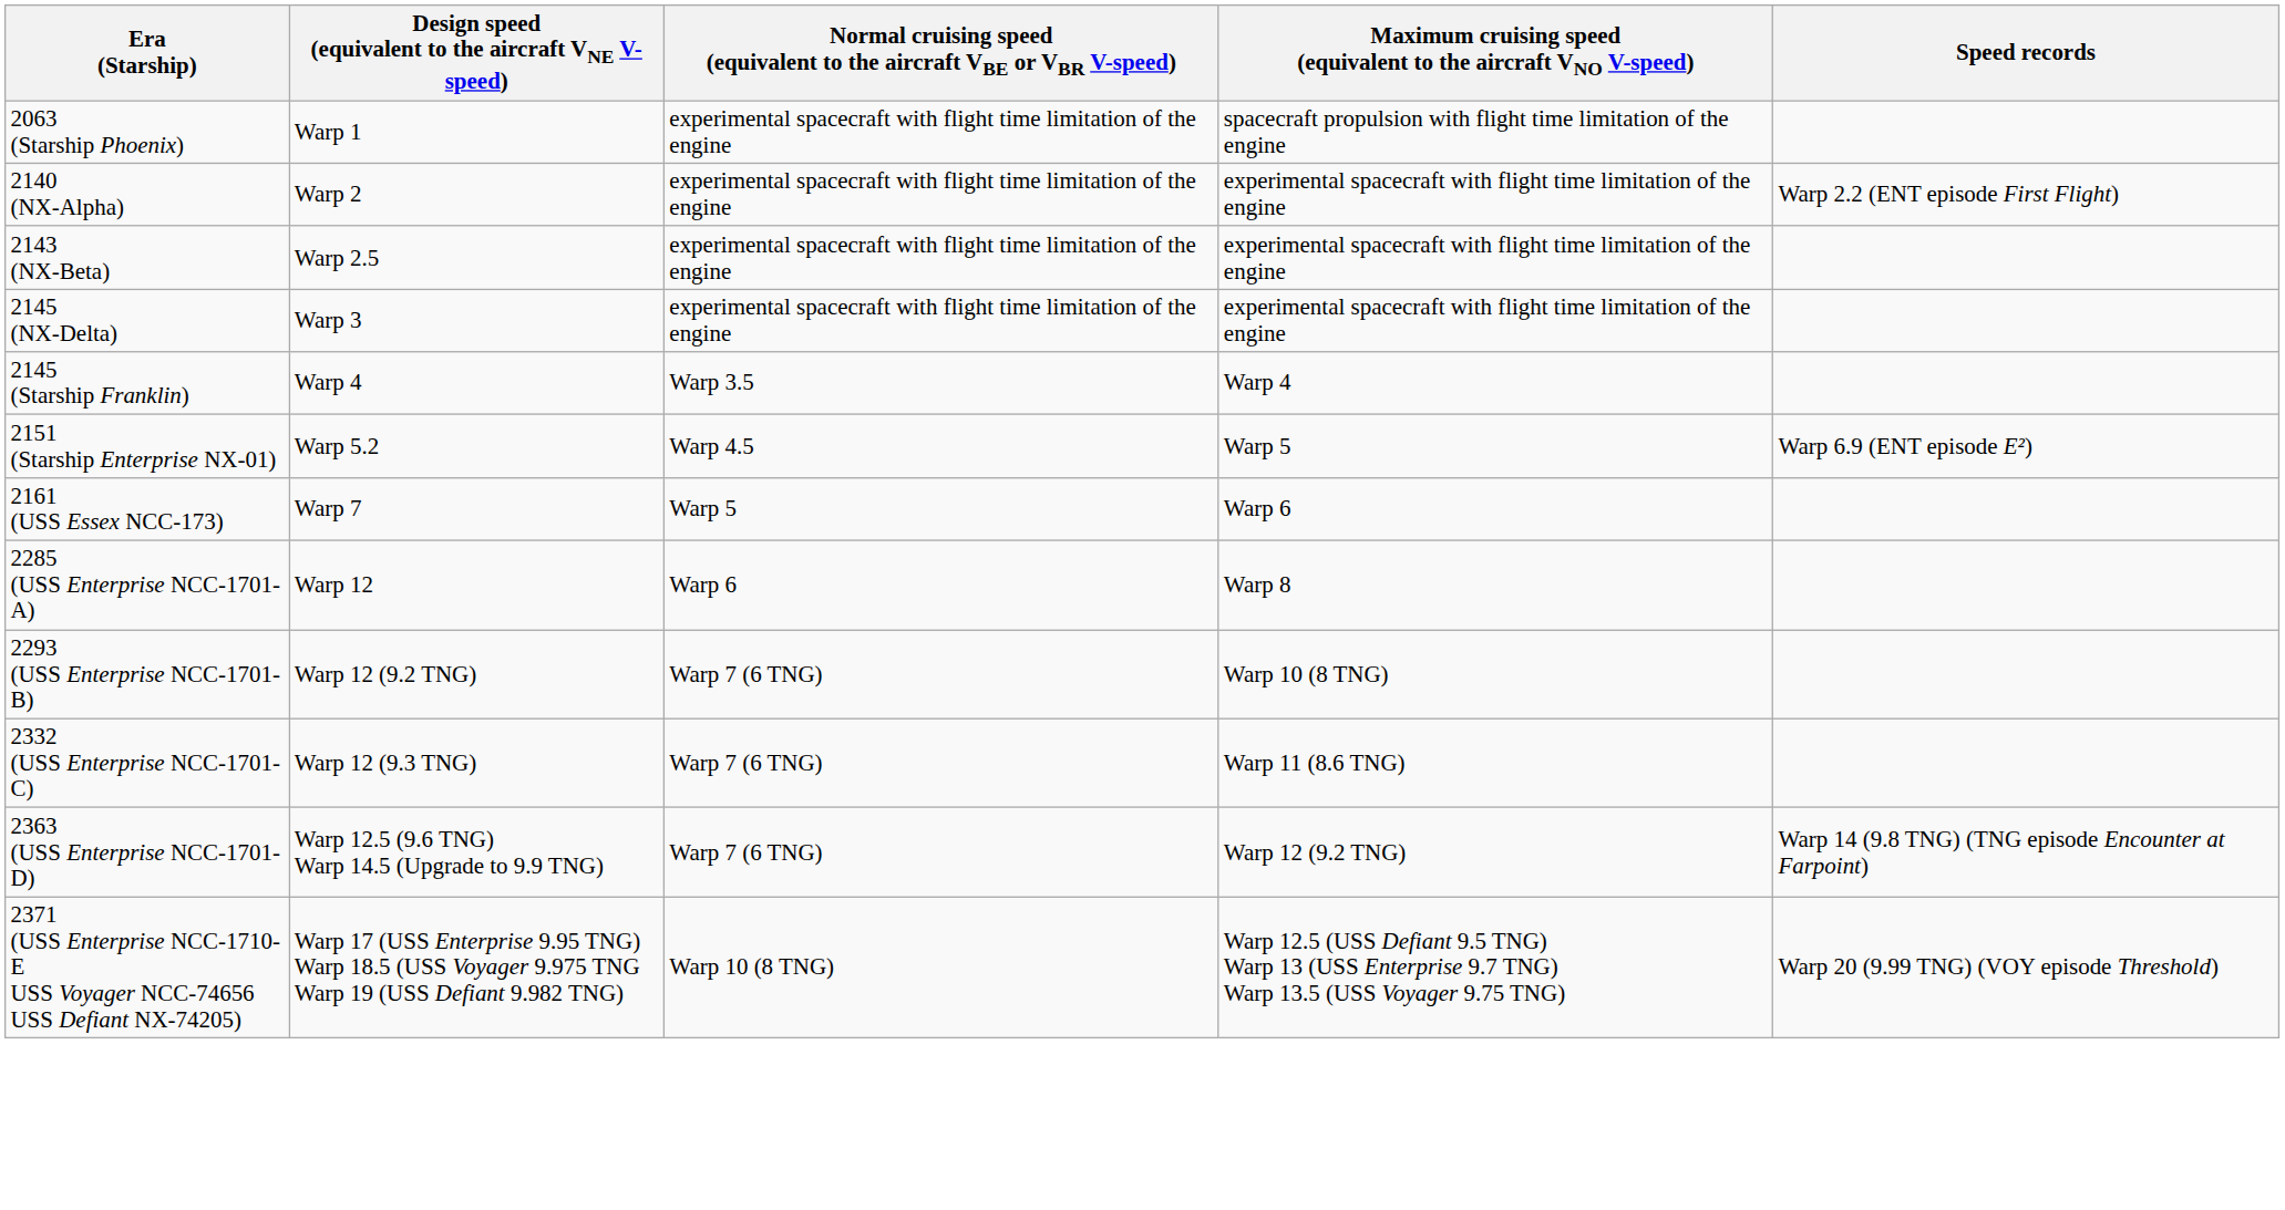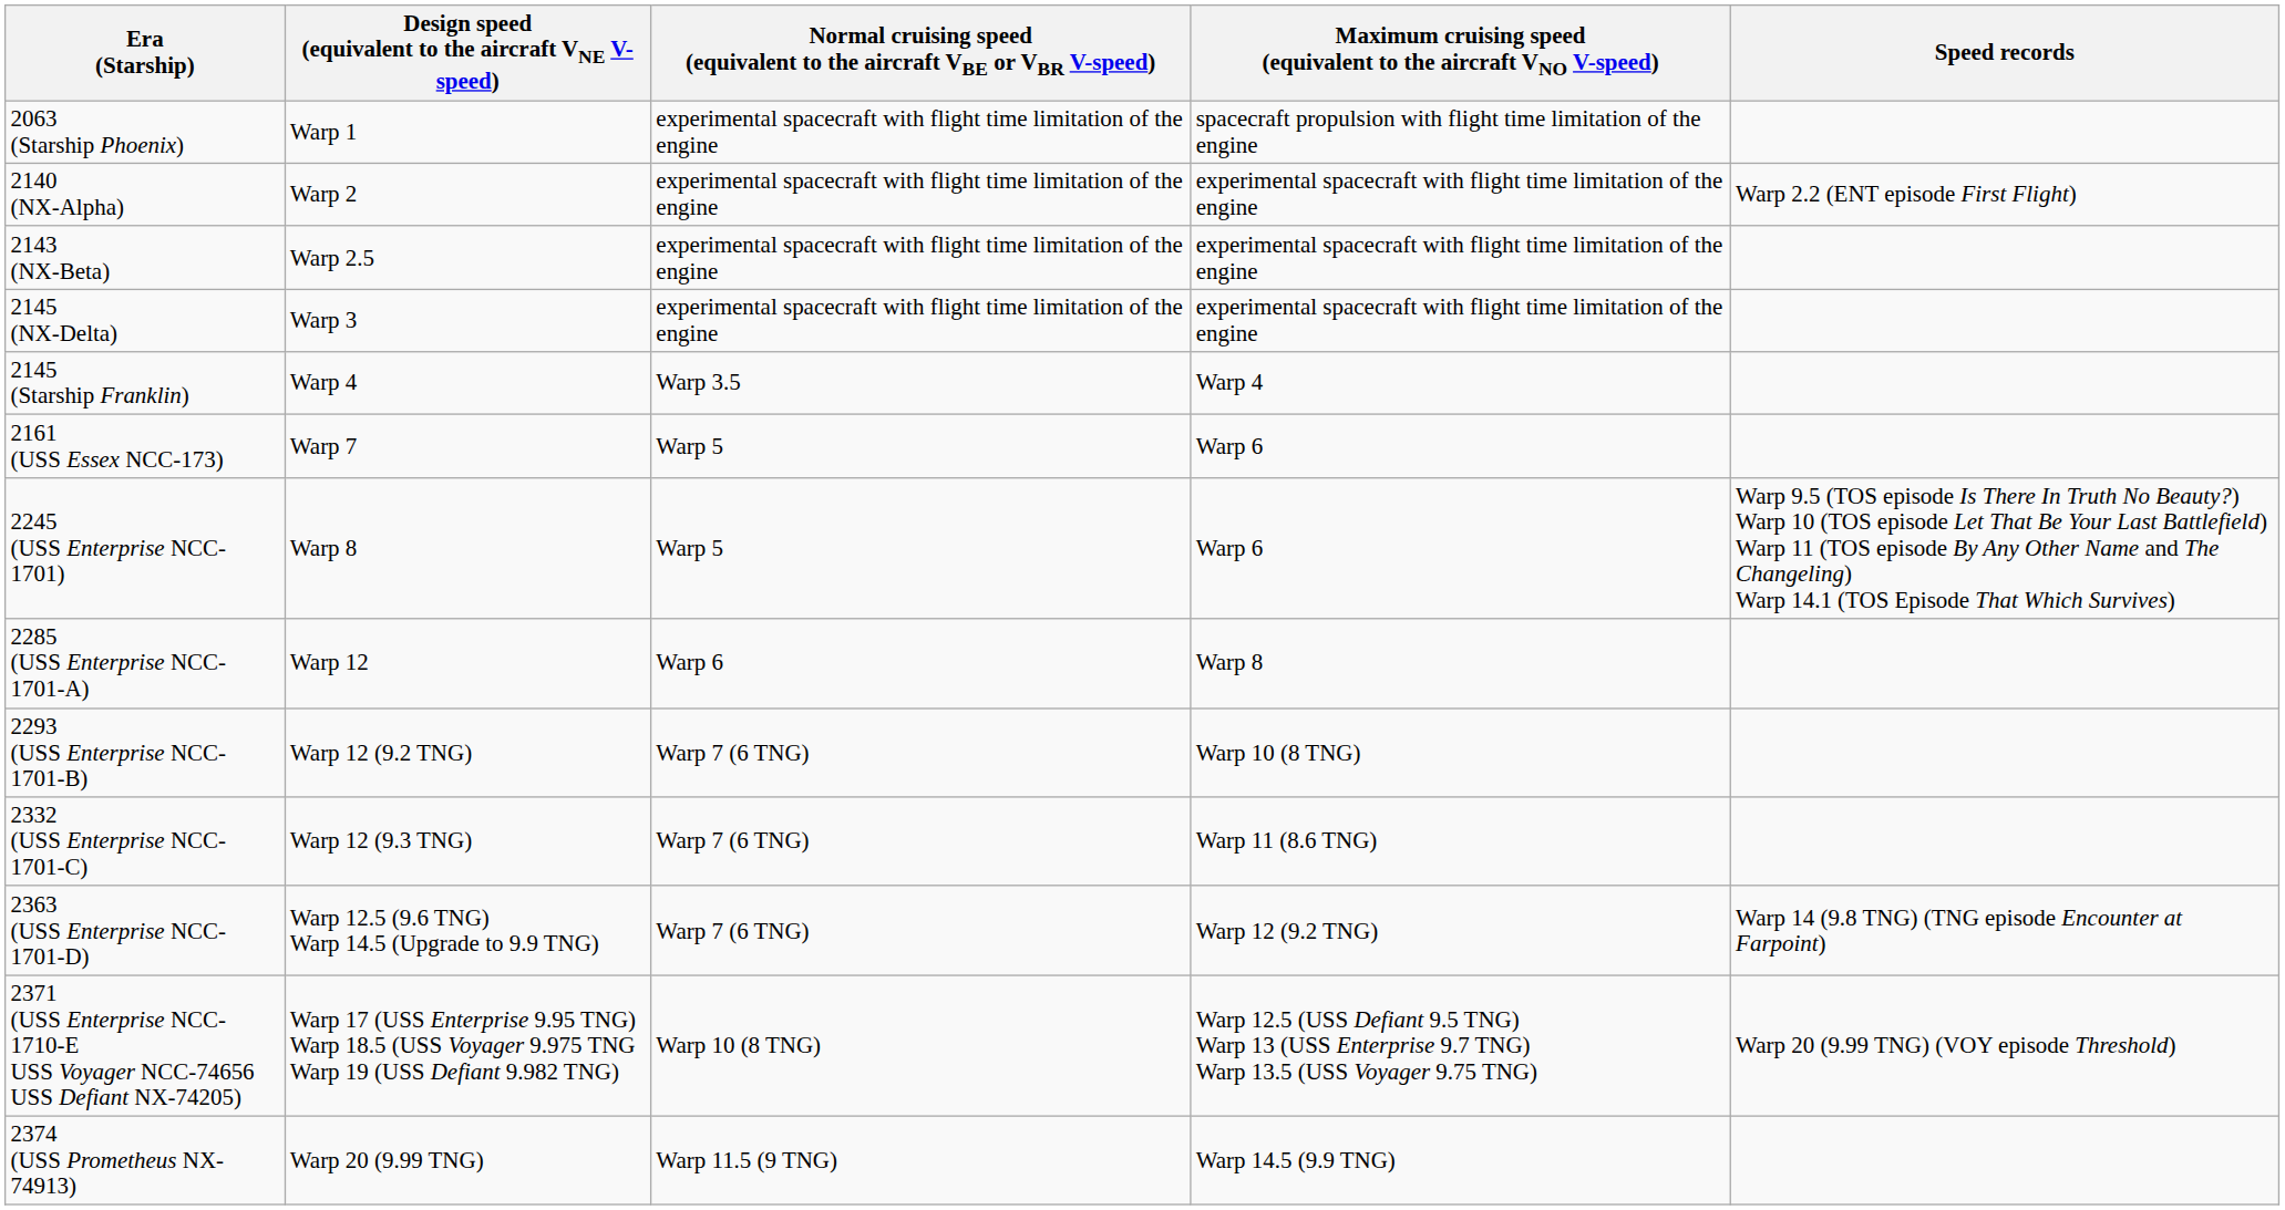- row: 2151 (Starship Enterprise NX-01) | Warp 5.2 | Warp 4.5 | Warp 5 | Warp 6.9 (ENT episode E²)
+ row: 2245 (USS Enterprise NCC-1701) | Warp 8 | Warp 5 | Warp 6 | Warp 9.5 (TOS episode Is There In Truth No Beauty?) Warp 10 (TOS episode Let That Be Your Last Battlefield) Warp 11 (TOS episode By Any Other Name and The Changeling) Warp 14.1 (TOS Episode That Which Survives)
+ row: 2374 (USS Prometheus NX-74913) | Warp 20 (9.99 TNG) | Warp 11.5 (9 TNG) | Warp 14.5 (9.9 TNG)
